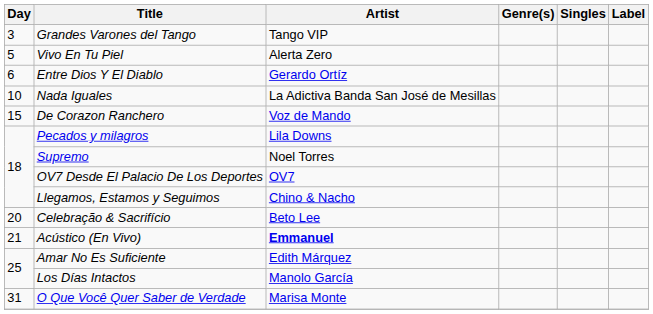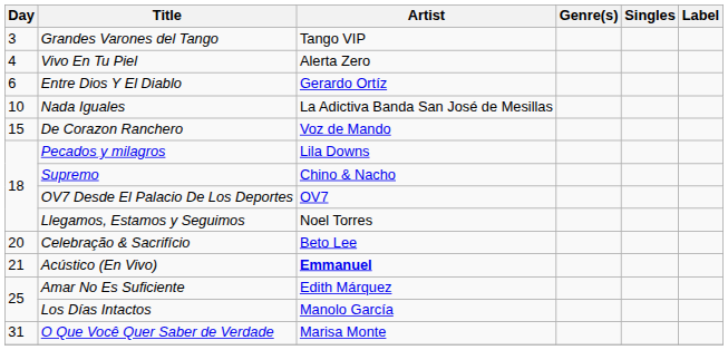Vivo En Tu Piel | Day: 5 -> 4
Supremo | Artist: Noel Torres -> Chino & Nacho
Llegamos, Estamos y Seguimos | Artist: Chino & Nacho -> Noel Torres
